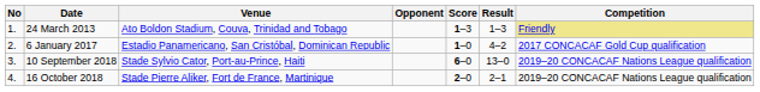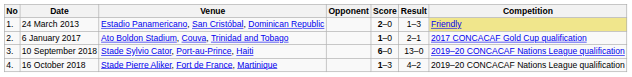24 March 2013 | Venue: Ato Boldon Stadium, Couva, Trinidad and Tobago -> Estadio Panamericano, San Cristóbal, Dominican Republic
24 March 2013 | Score: 1–3 -> 2–0
6 January 2017 | Venue: Estadio Panamericano, San Cristóbal, Dominican Republic -> Ato Boldon Stadium, Couva, Trinidad and Tobago
6 January 2017 | Result: 4–2 -> 2–1
16 October 2018 | Score: 2–0 -> 1–3
16 October 2018 | Result: 2–1 -> 4–2
